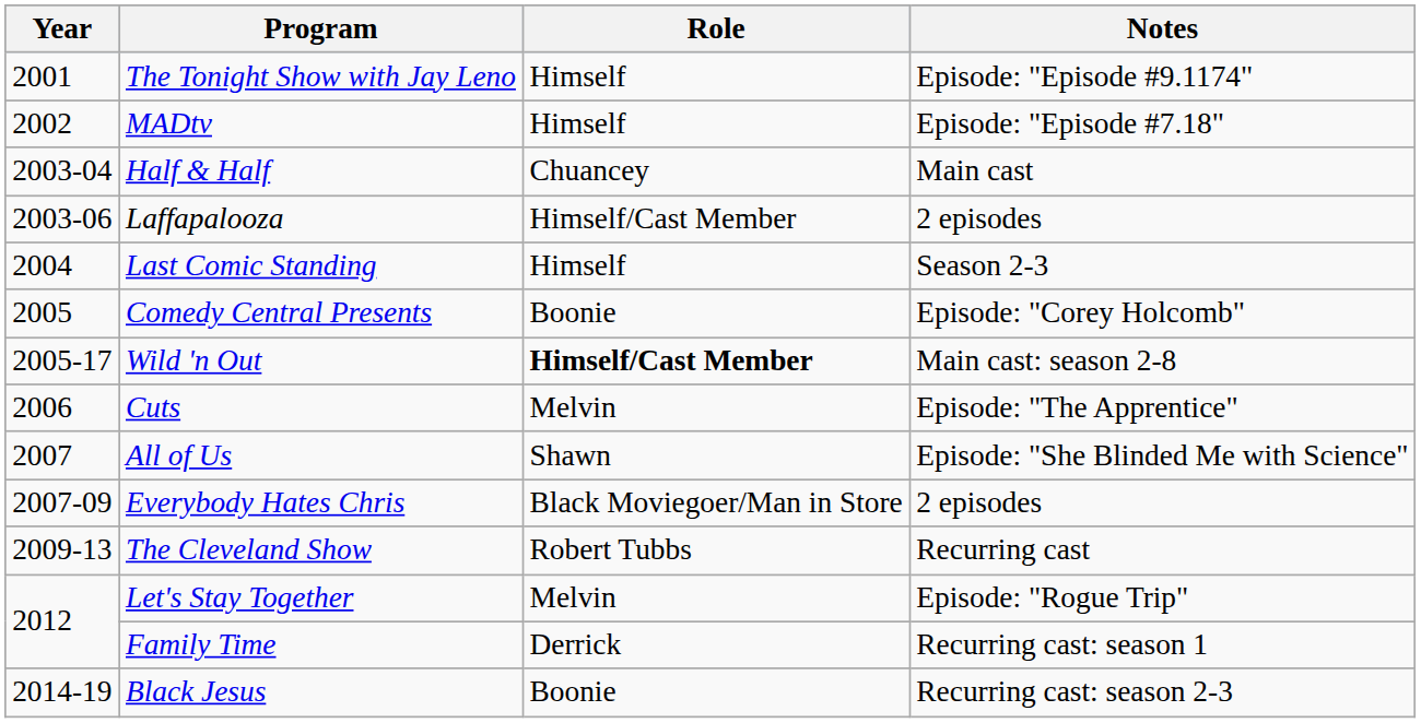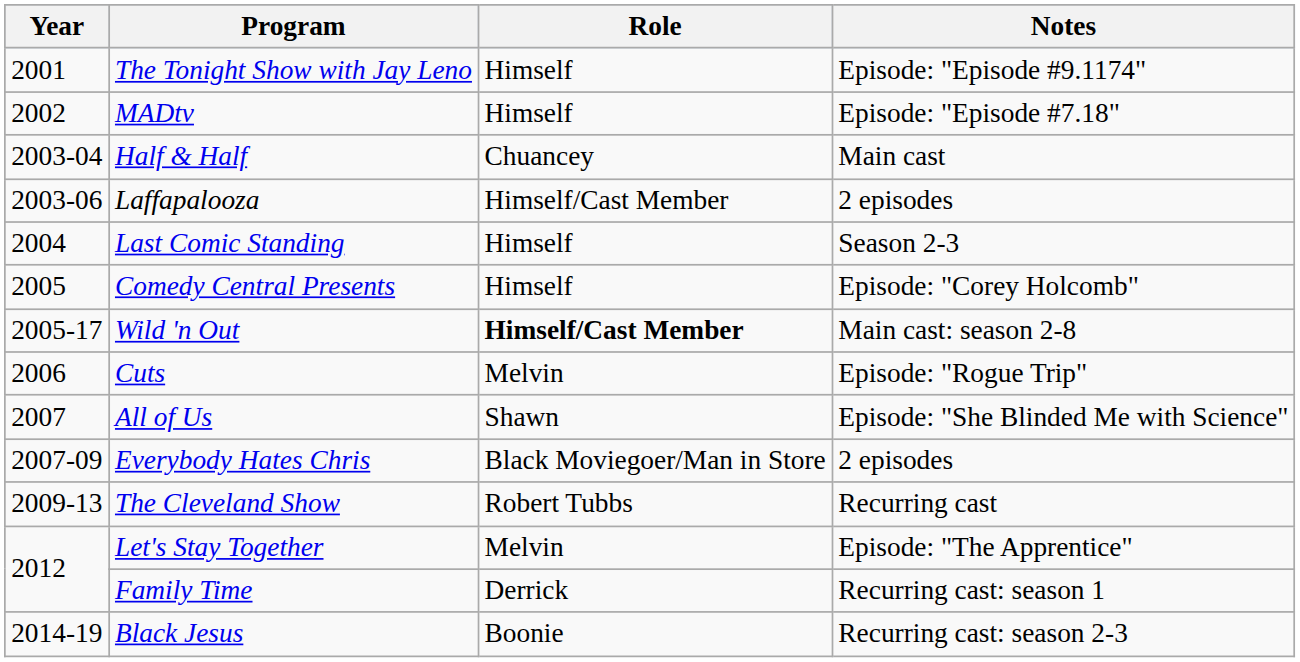Comedy Central Presents | Role: Boonie -> Himself
Cuts | Notes: Episode: "The Apprentice" -> Episode: "Rogue Trip"
Let's Stay Together | Notes: Episode: "Rogue Trip" -> Episode: "The Apprentice"
